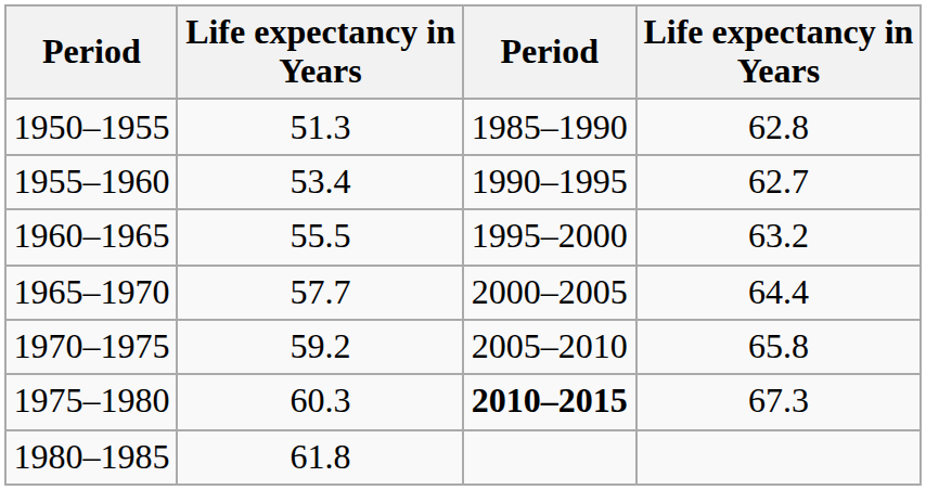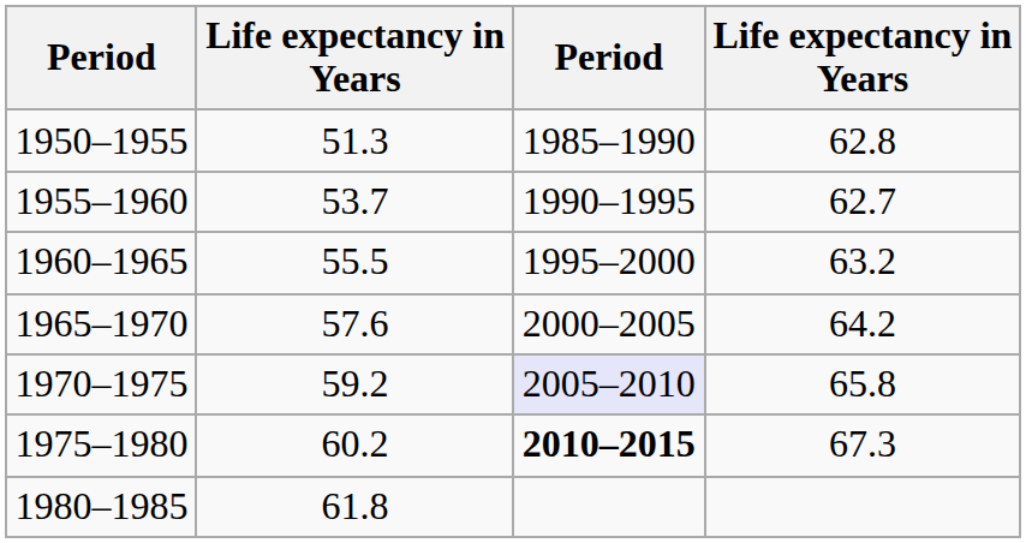1955–1960 | column 2: 53.4 -> 53.7
1965–1970 | column 2: 57.7 -> 57.6
1965–1970 | column 4: 64.4 -> 64.2
1970–1975 | column 3: no background -> lavender background
1975–1980 | column 2: 60.3 -> 60.2
